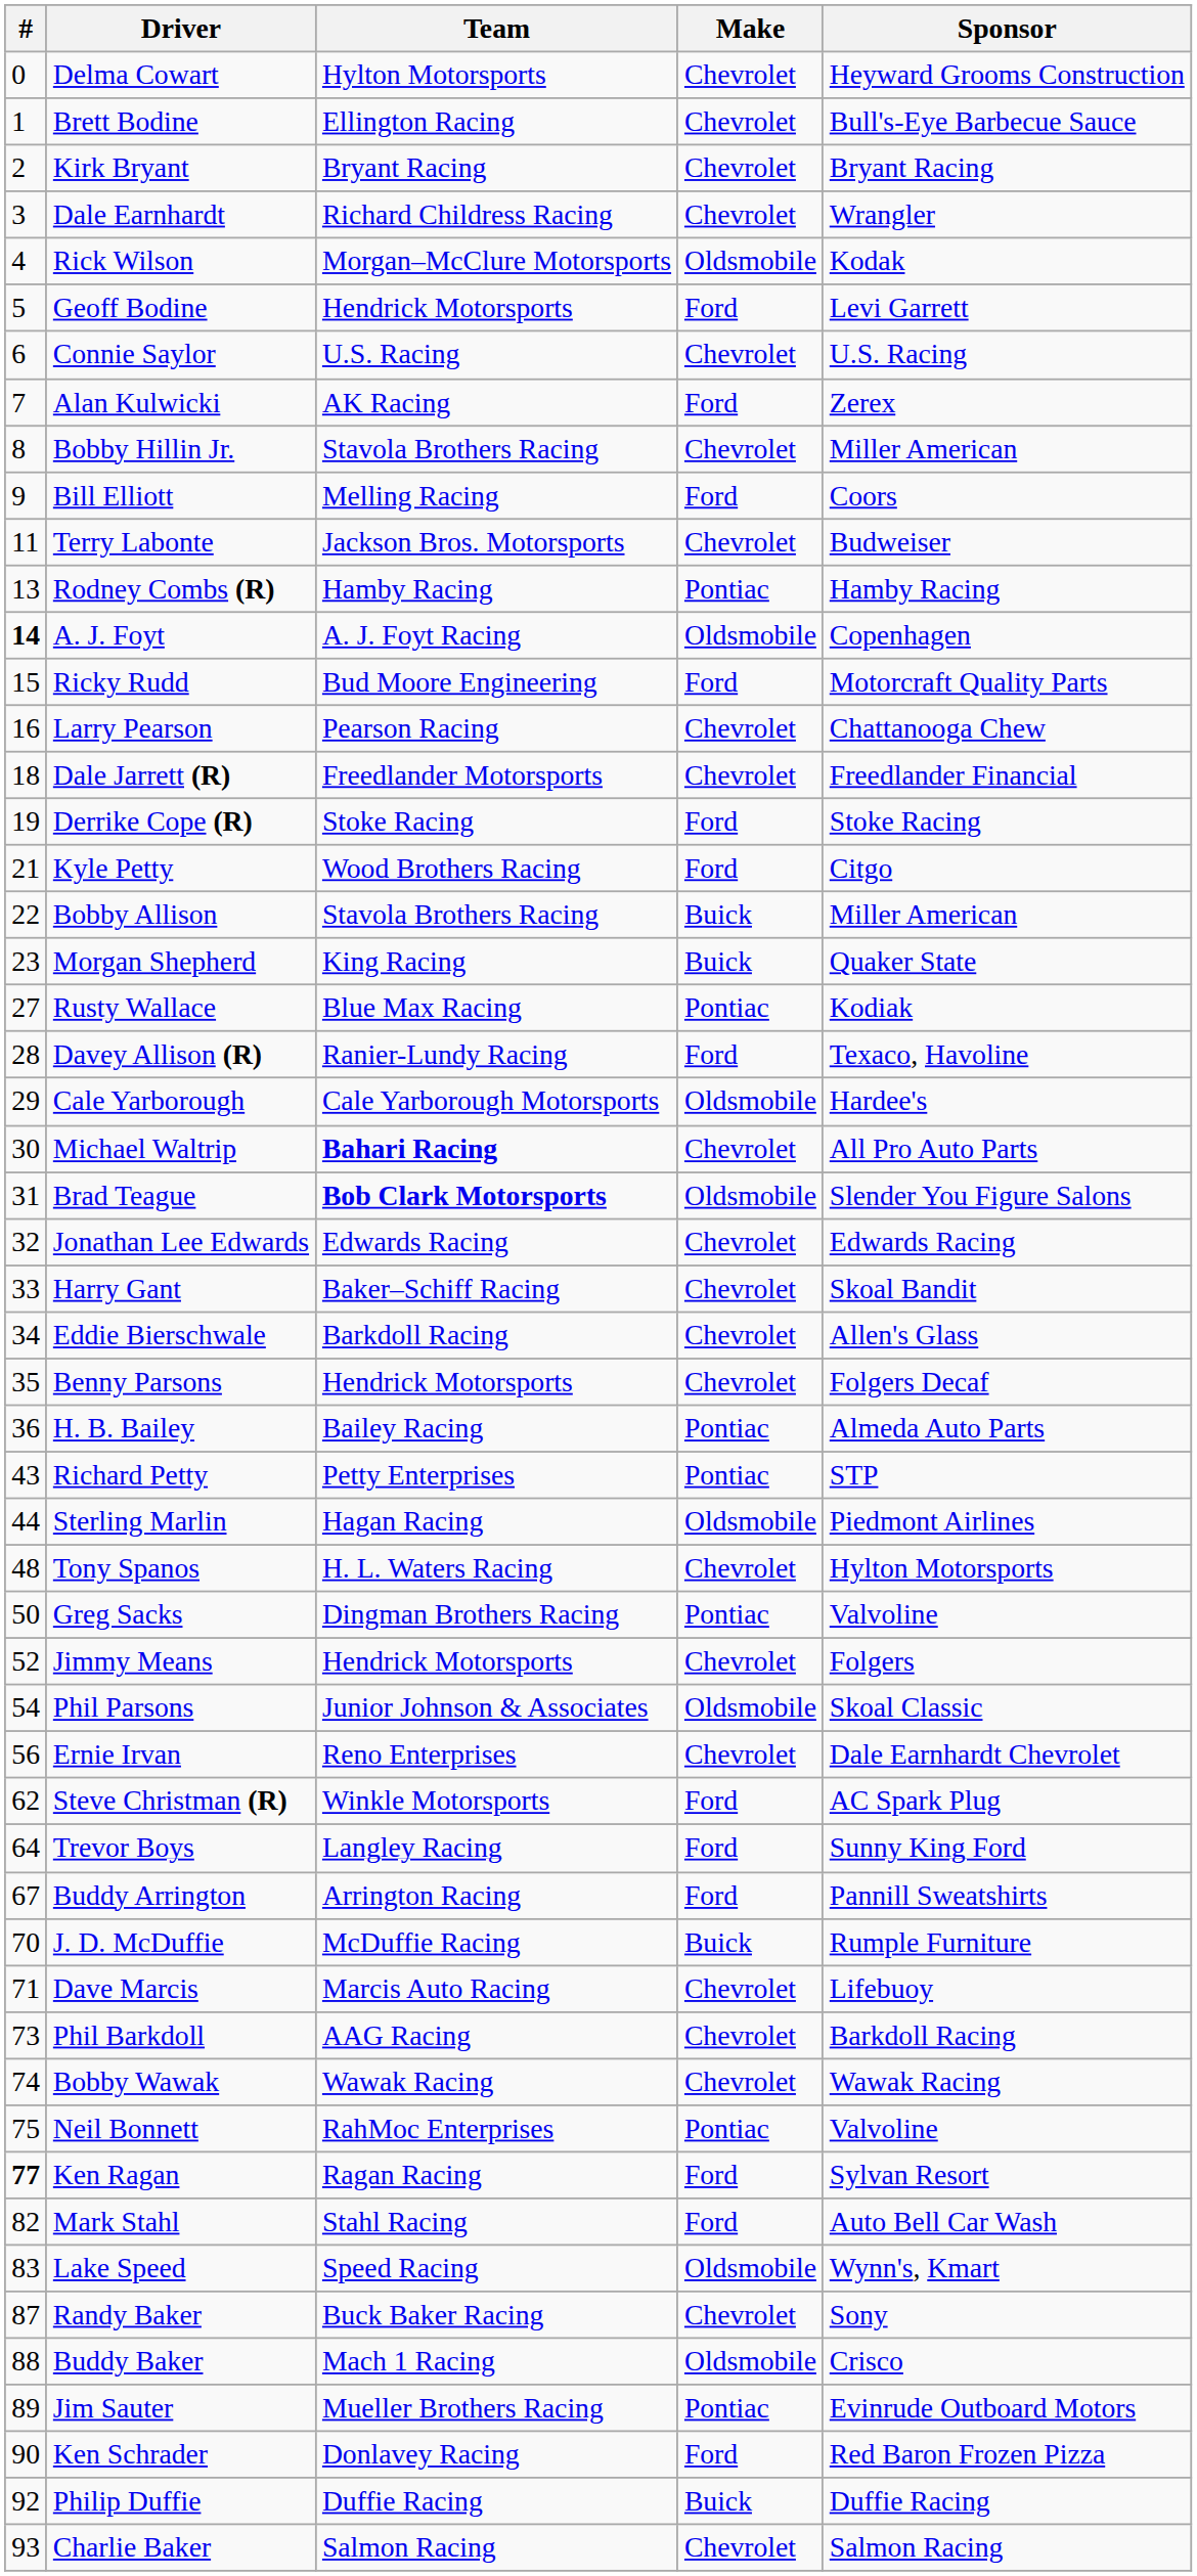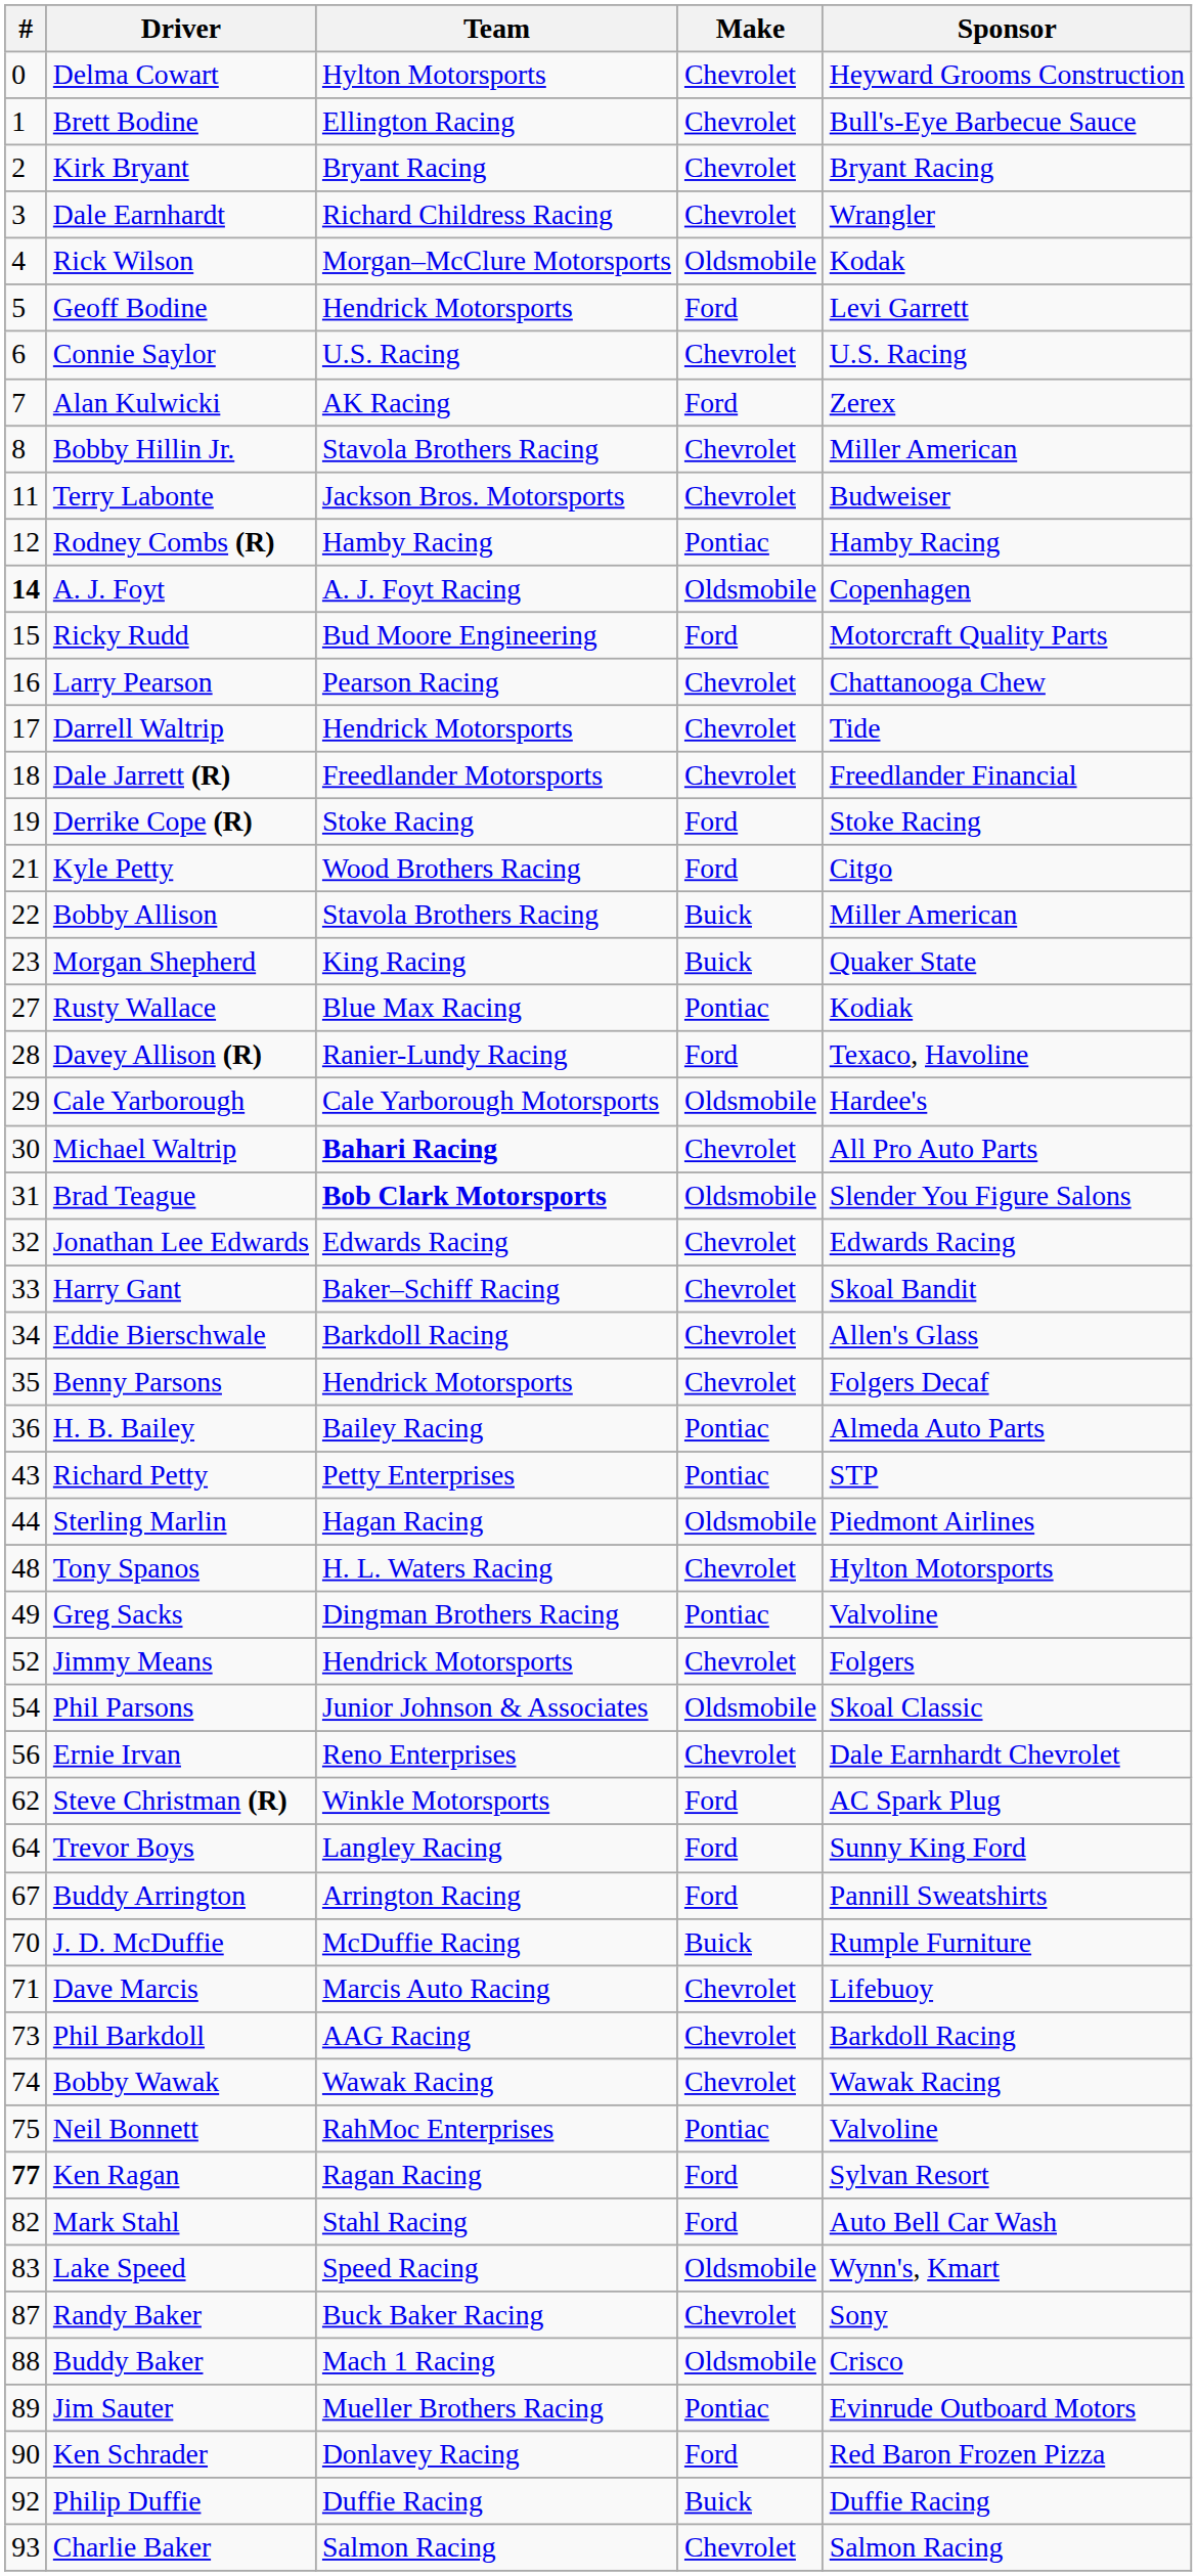- row: 9 | Bill Elliott | Melling Racing | Ford | Coors
Rodney Combs (R) | #: 13 -> 12
+ row: 17 | Darrell Waltrip | Hendrick Motorsports | Chevrolet | Tide
Greg Sacks | #: 50 -> 49
